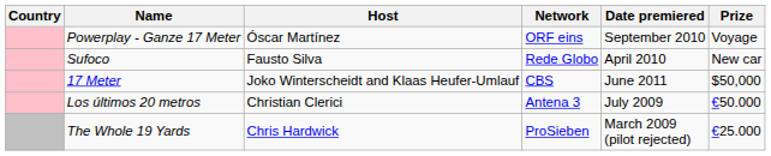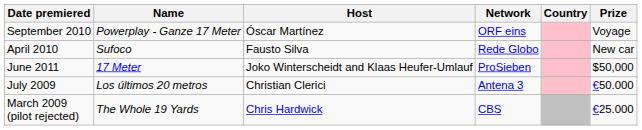columns swapped: Country <-> Date premiered
17 Meter | Network: CBS -> ProSieben
The Whole 19 Yards | Network: ProSieben -> CBS
